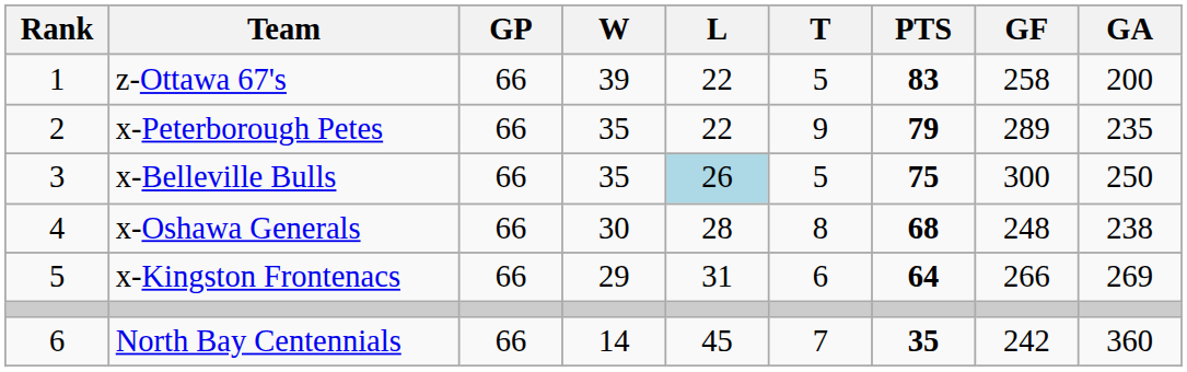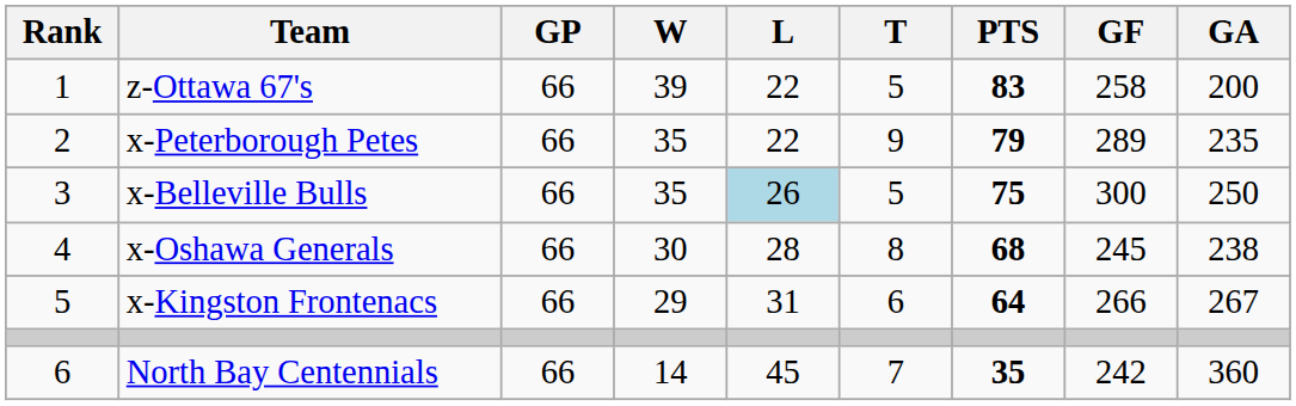x-Oshawa Generals | GF: 248 -> 245
x-Kingston Frontenacs | GA: 269 -> 267
